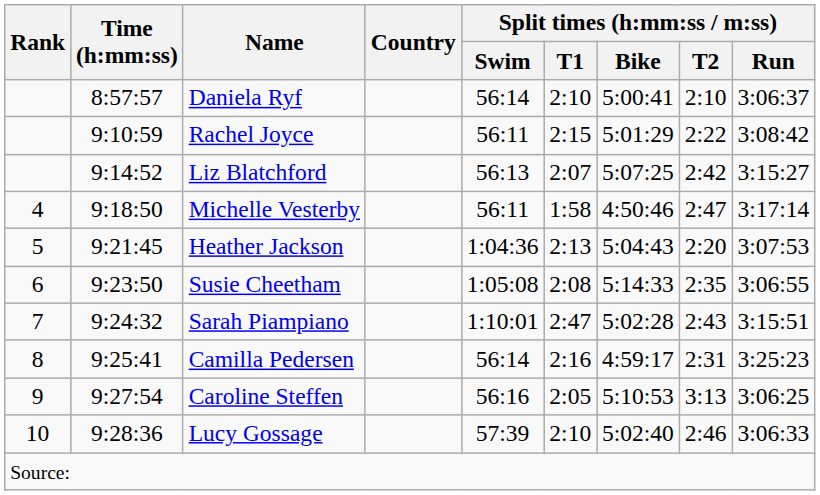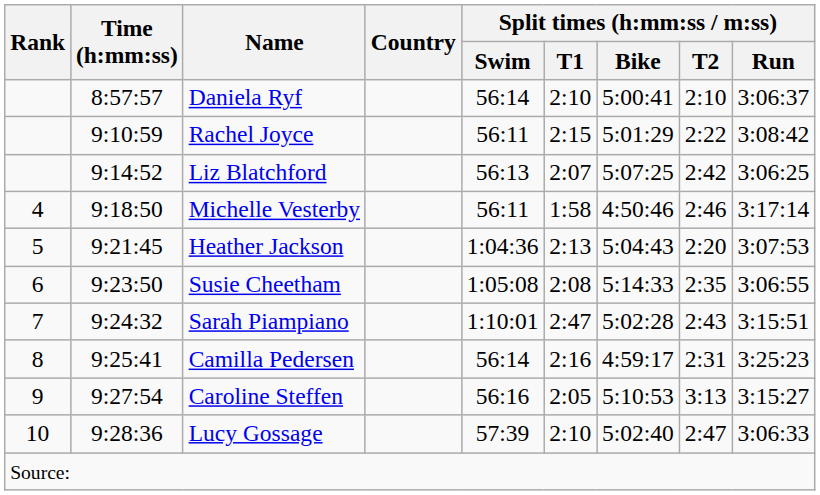Liz Blatchford | Split times (h:mm:ss / m:ss) / Run: 3:15:27 -> 3:06:25
Michelle Vesterby | Split times (h:mm:ss / m:ss) / T2: 2:47 -> 2:46
Caroline Steffen | Split times (h:mm:ss / m:ss) / Run: 3:06:25 -> 3:15:27
Lucy Gossage | Split times (h:mm:ss / m:ss) / T2: 2:46 -> 2:47
